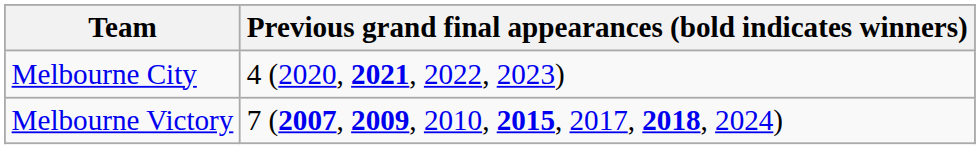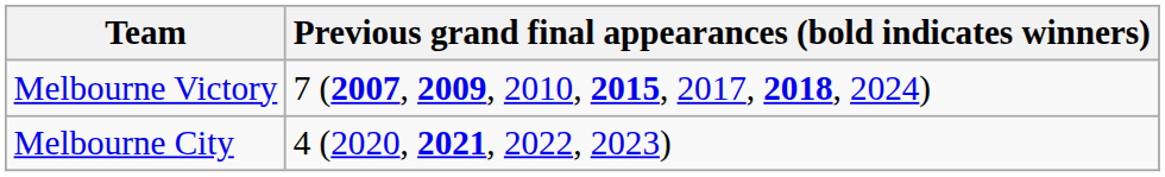rows swapped: Melbourne City <-> Melbourne Victory
